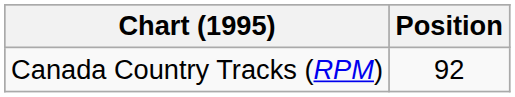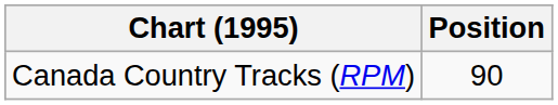Canada Country Tracks (RPM) | Position: 92 -> 90
